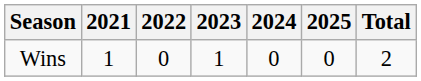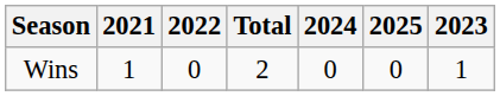columns swapped: 2023 <-> Total
